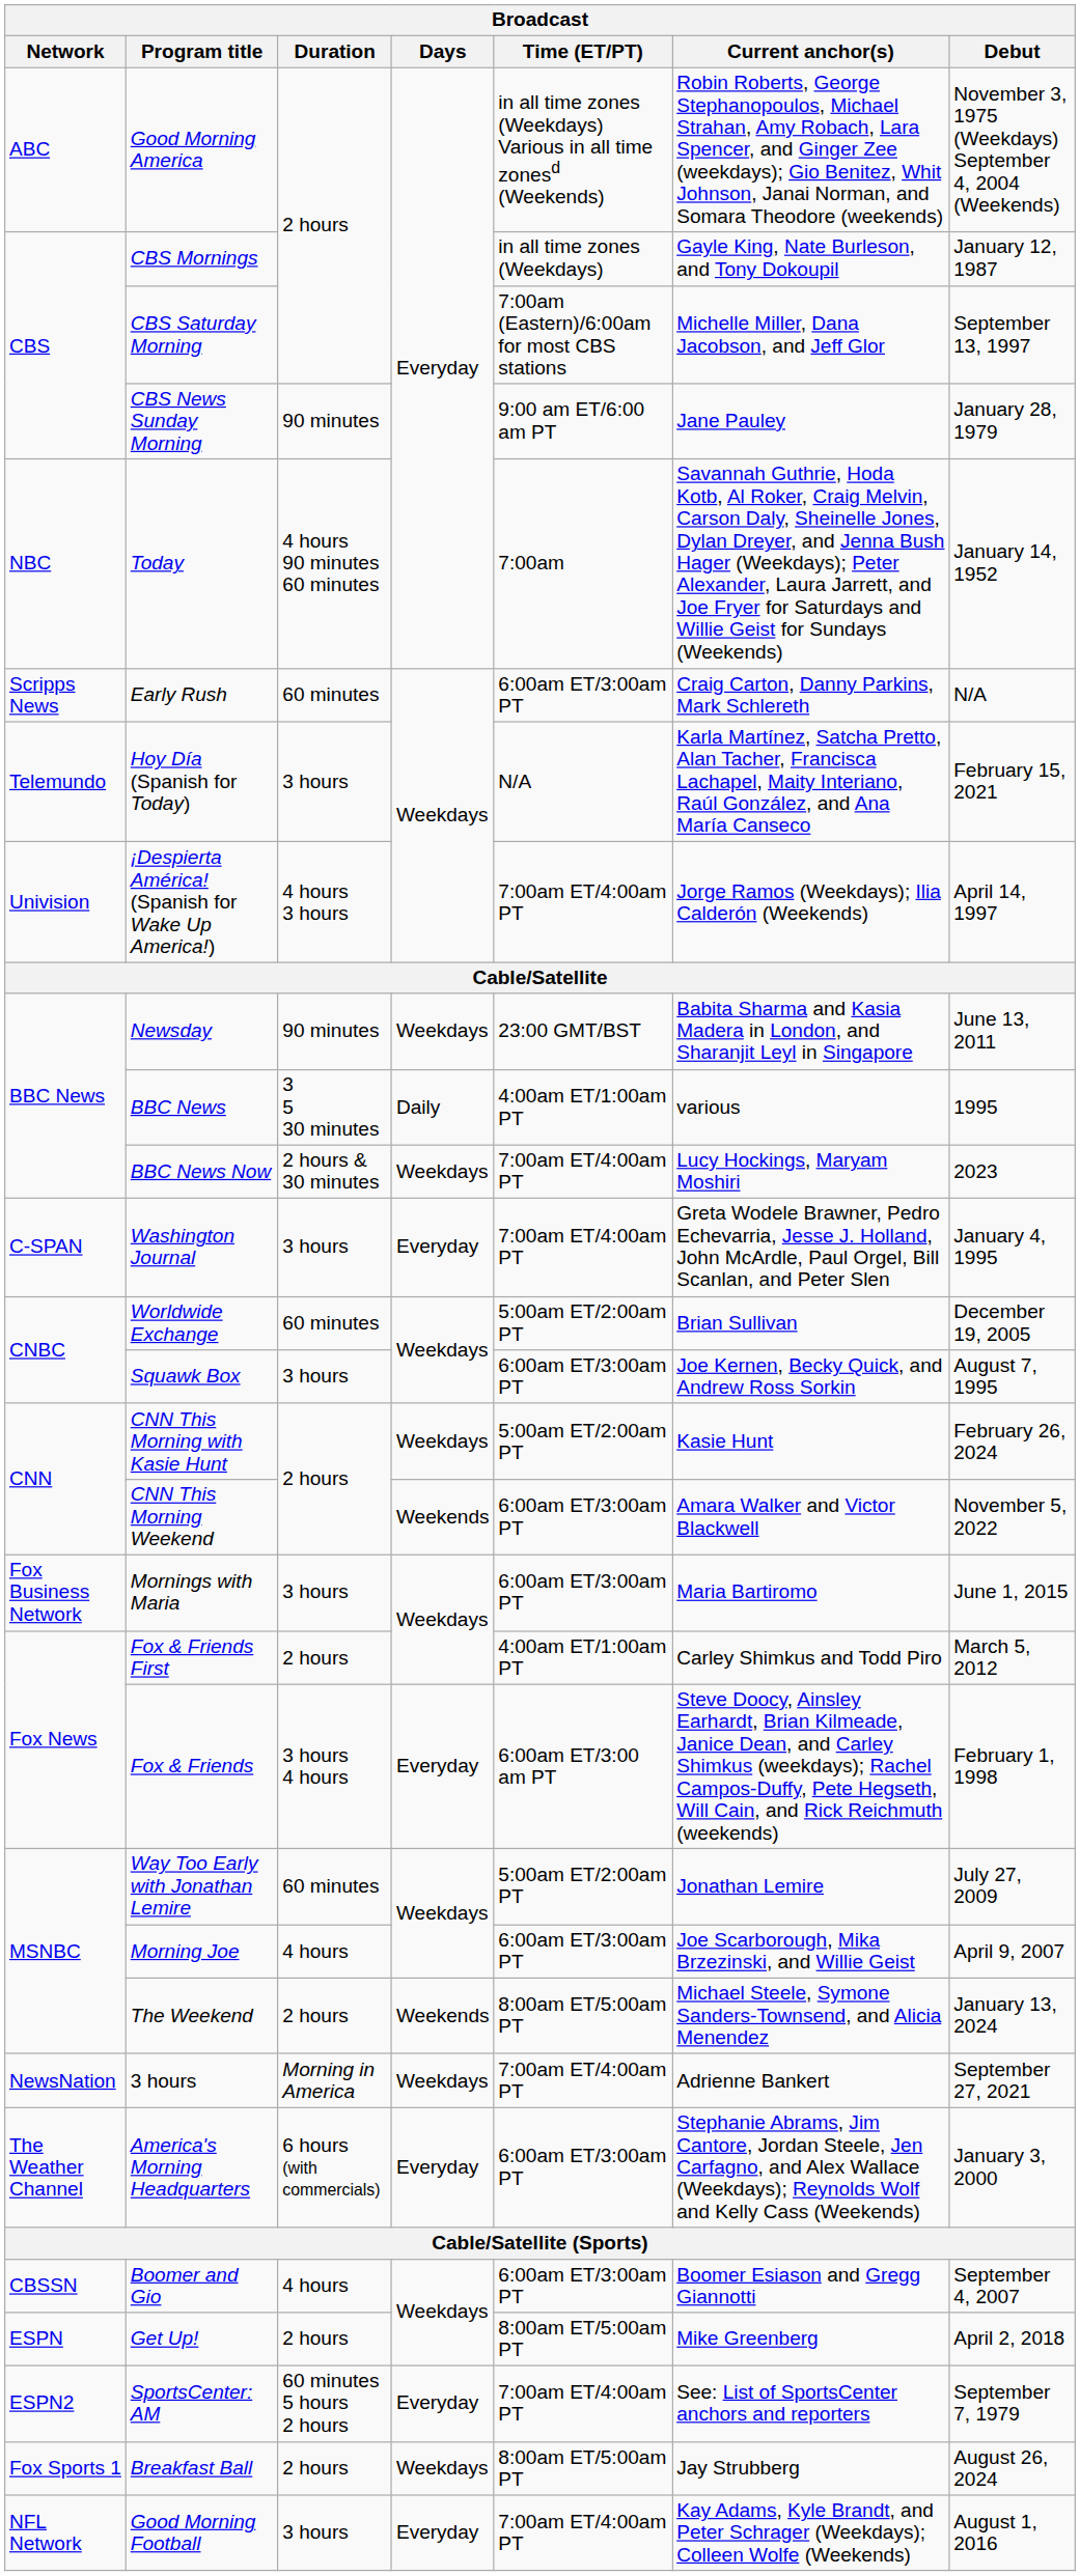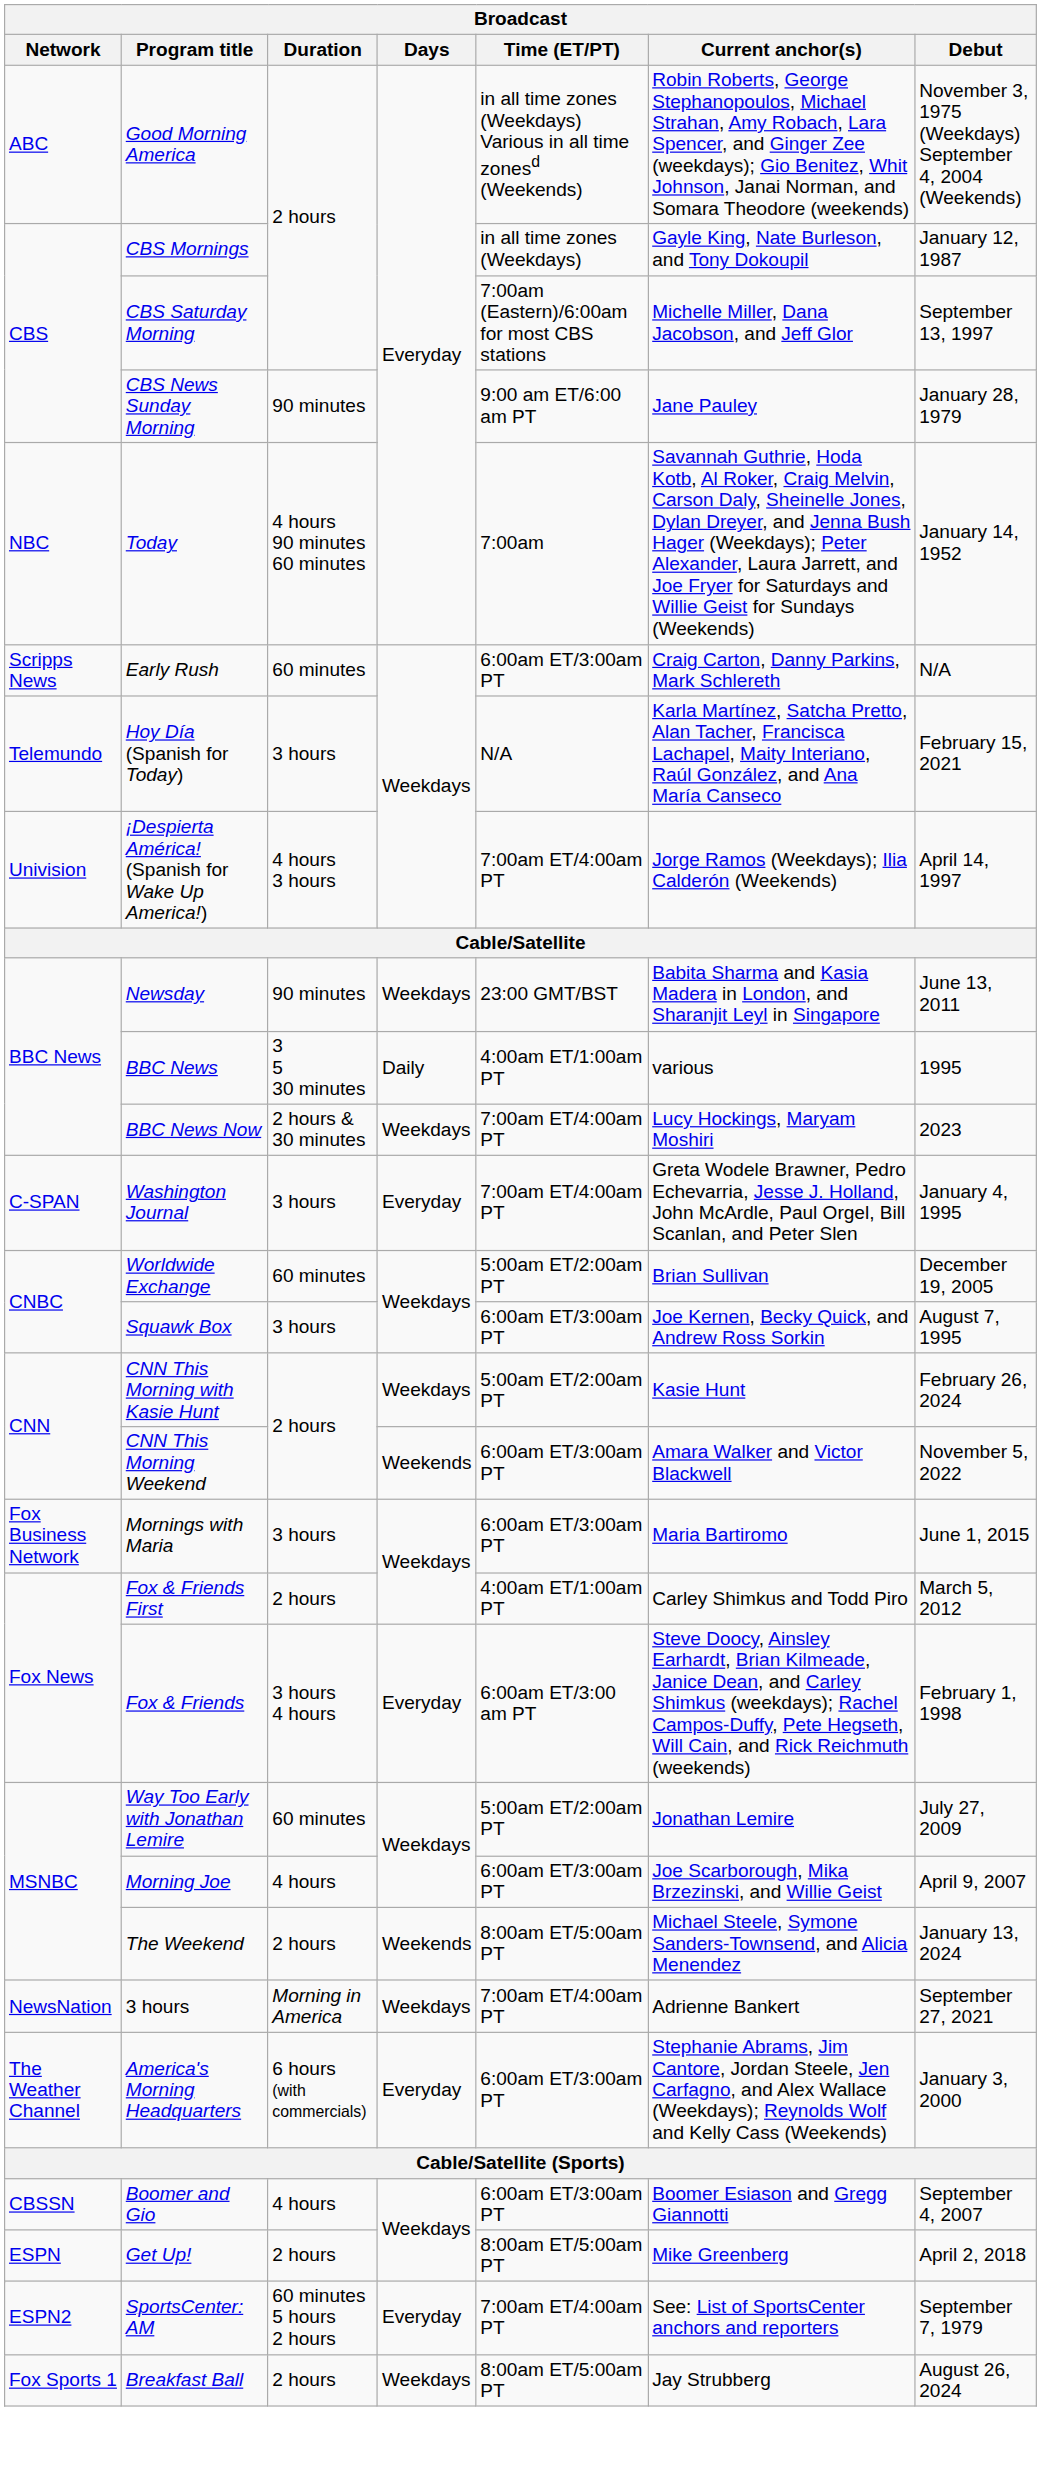- row: NFL Network | Good Morning Football | 3 hours | Everyday | 7:00am ET/4:00am PT | Kay Adams, Kyle Brandt, and Peter Schrager (Weekdays); Colleen Wolfe (Weekends) | August 1, 2016
